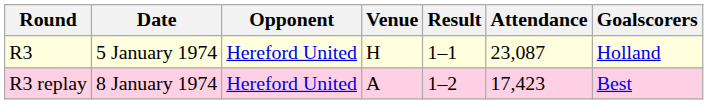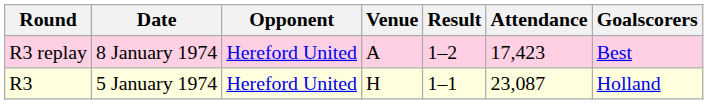rows swapped: R3 <-> R3 replay
